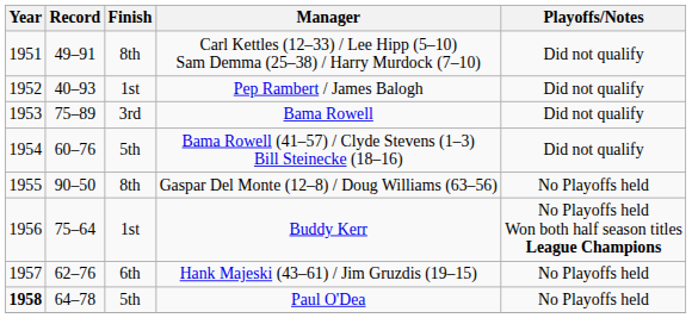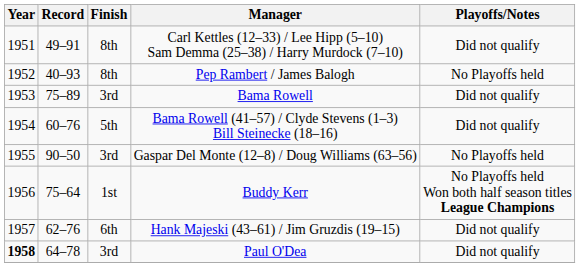Pep Rambert / James Balogh | Finish: 1st -> 8th
Pep Rambert / James Balogh | Playoffs/Notes: Did not qualify -> No Playoffs held
Gaspar Del Monte (12–8) / Doug Williams (63–56) | Finish: 8th -> 3rd
Hank Majeski (43–61) / Jim Gruzdis (19–15) | Playoffs/Notes: No Playoffs held -> Did not qualify
Paul O'Dea | Finish: 5th -> 3rd
Paul O'Dea | Playoffs/Notes: No Playoffs held -> Did not qualify
